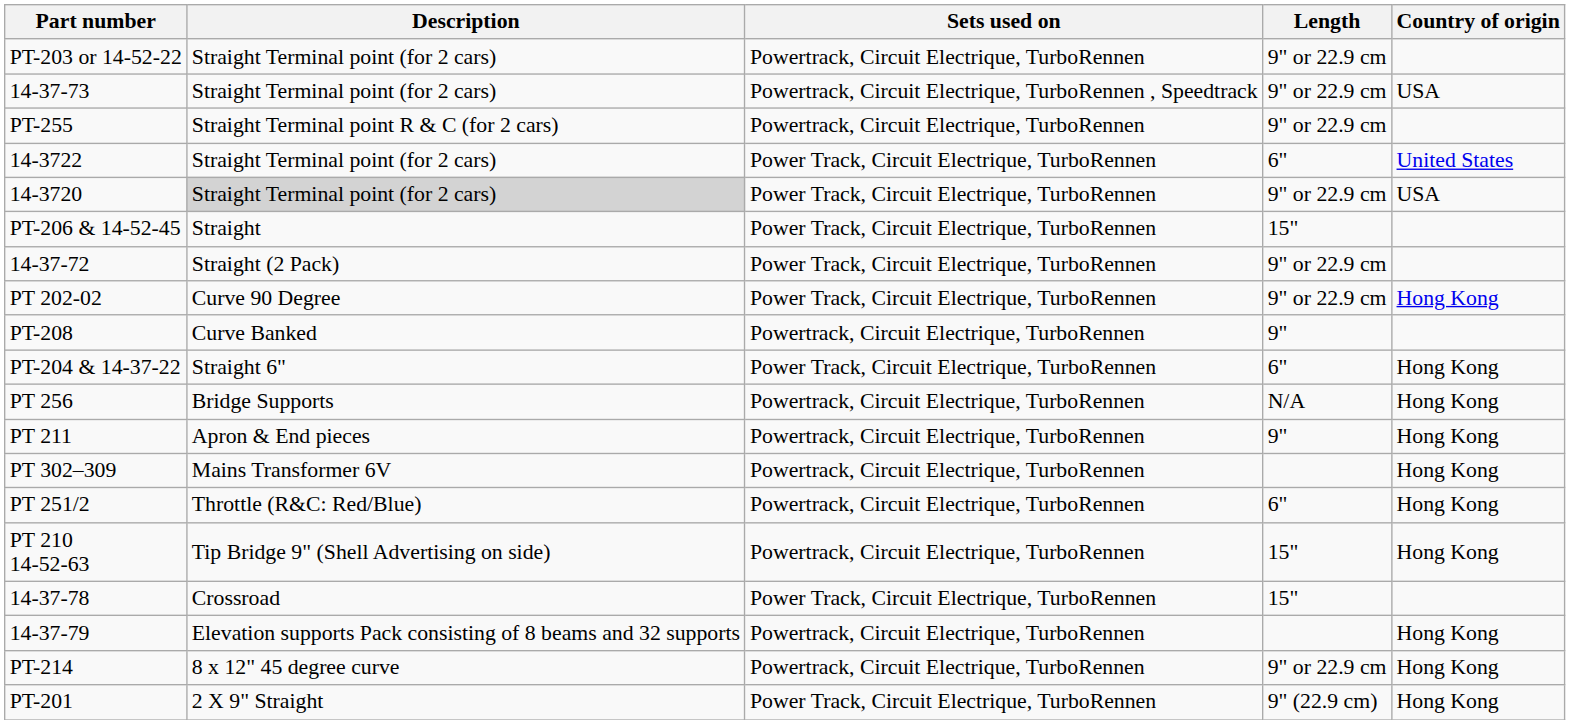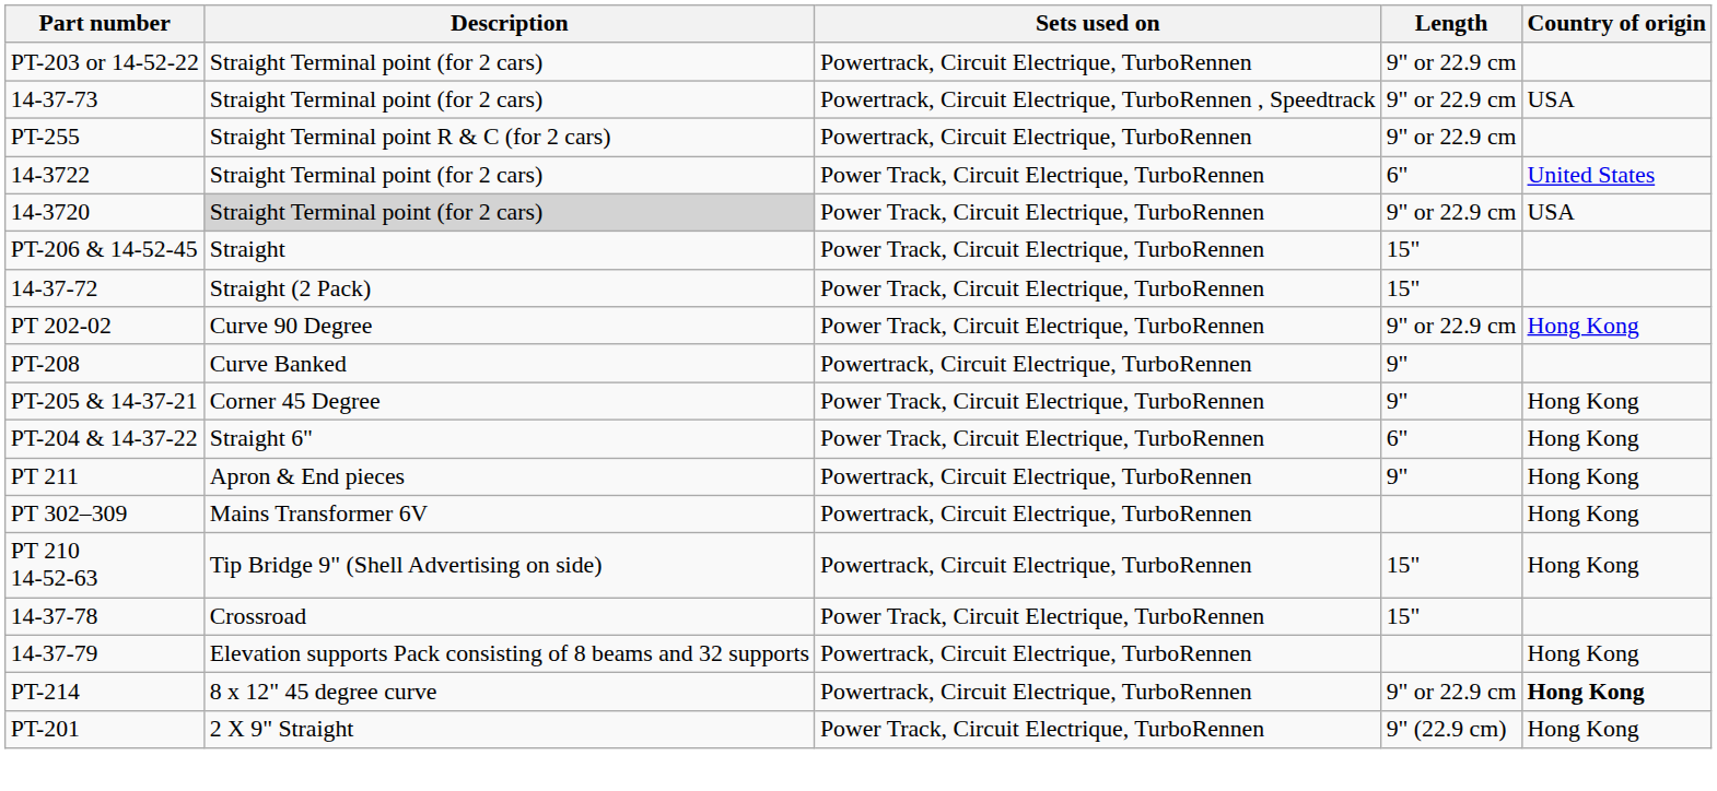14-37-72 | Length: 9" or 22.9 cm -> 15"
+ row: PT-205 & 14-37-21 | Corner 45 Degree | Power Track, Circuit Electrique, TurboRennen | 9" | Hong Kong
- row: PT 256 | Bridge Supports | Powertrack, Circuit Electrique, TurboRennen | N/A | Hong Kong
- row: PT 251/2 | Throttle (R&C: Red/Blue) | Powertrack, Circuit Electrique, TurboRennen | 6" | Hong Kong
PT-214 | Country of origin: normal -> bold
